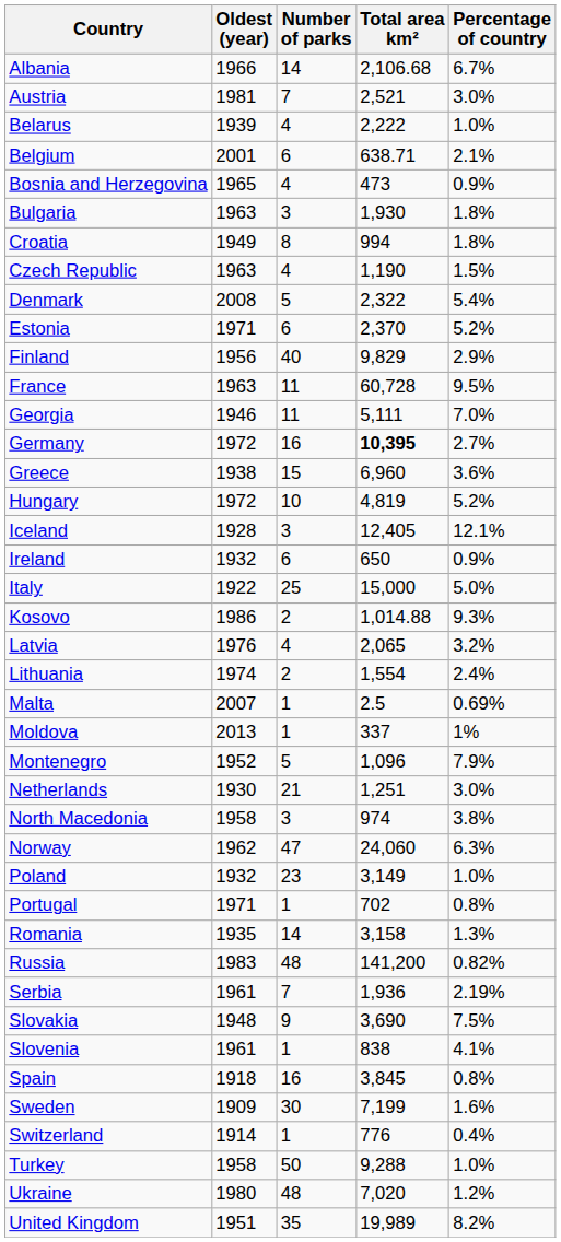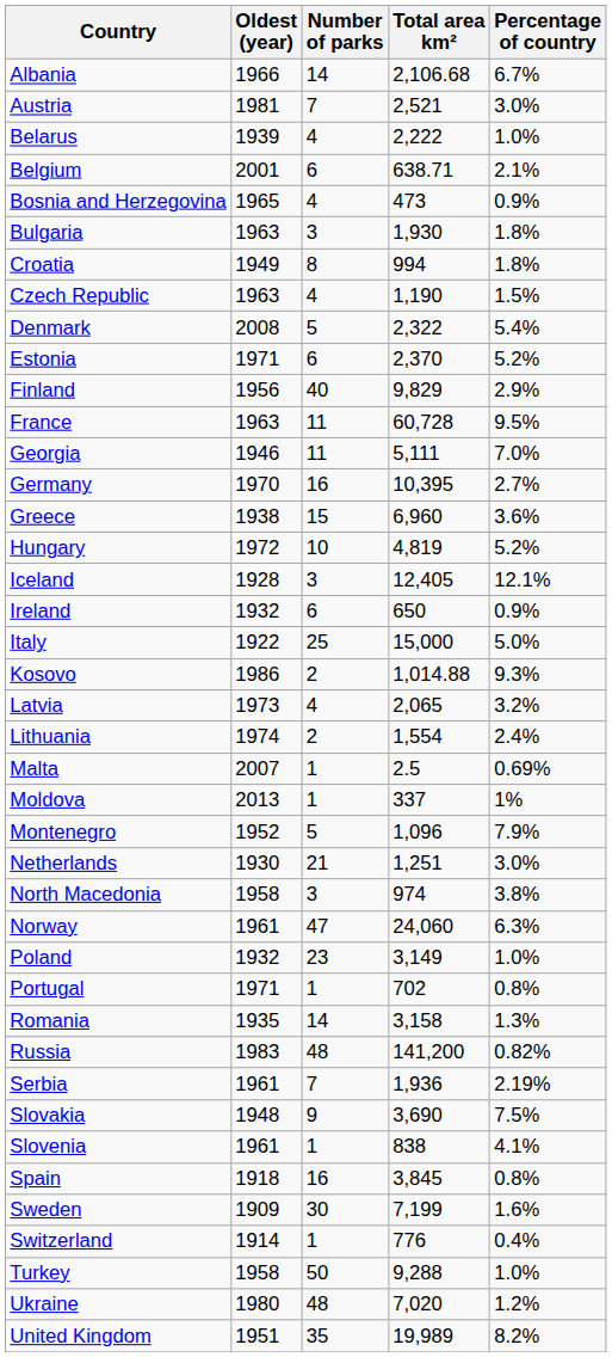Germany | Oldest (year): 1972 -> 1970
Germany | Total area km²: bold -> normal
Latvia | Oldest (year): 1976 -> 1973
Norway | Oldest (year): 1962 -> 1961
